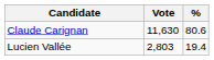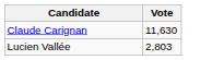- column: % | 80.6 | 19.4
